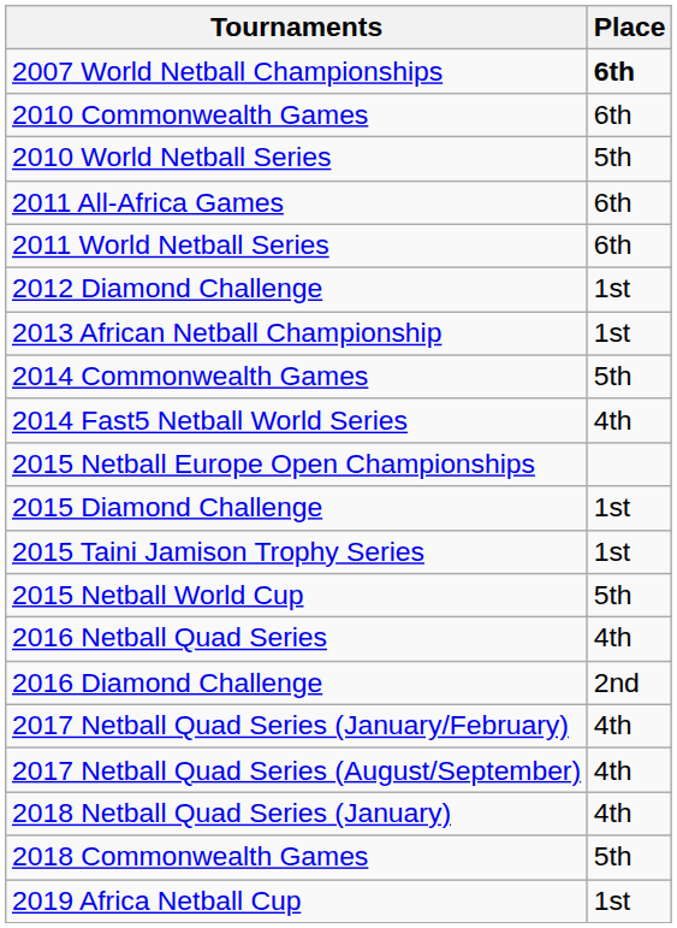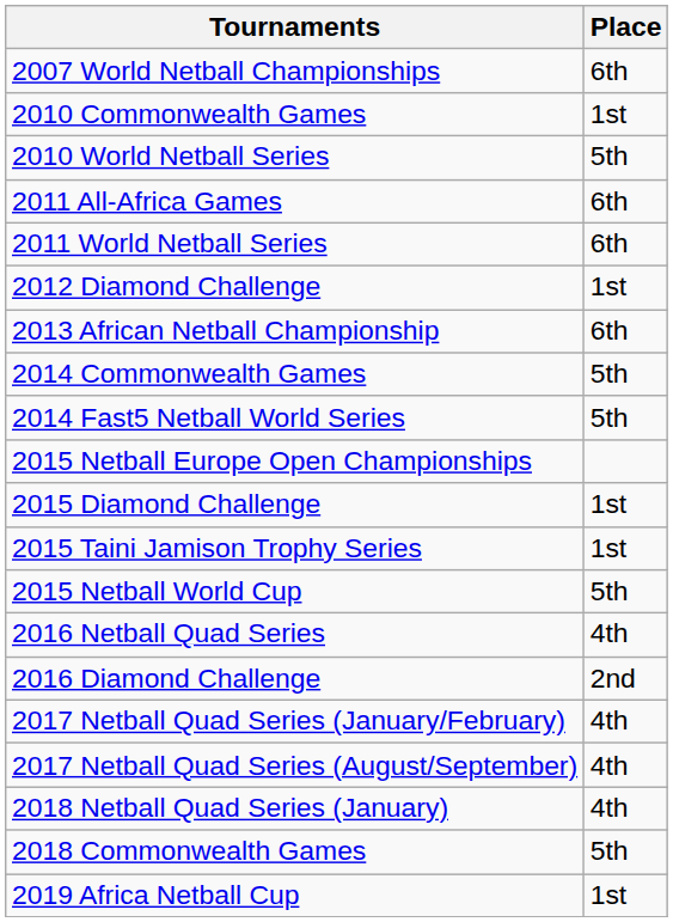2007 World Netball Championships | Place: bold -> normal
2010 Commonwealth Games | Place: 6th -> 1st
2013 African Netball Championship | Place: 1st -> 6th
2014 Fast5 Netball World Series | Place: 4th -> 5th
